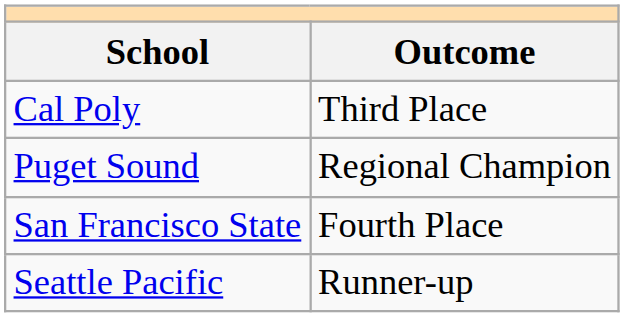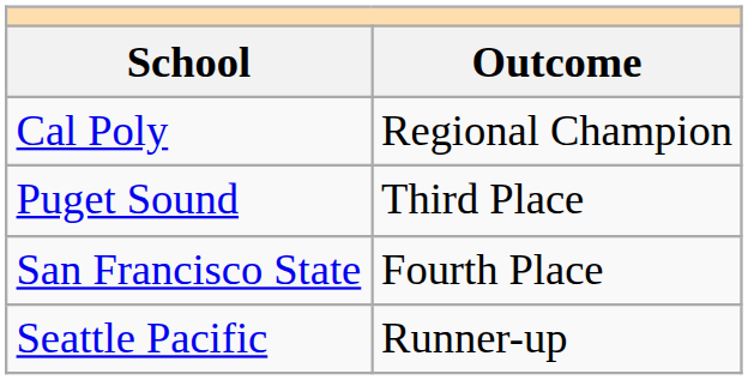Cal Poly | Outcome: Third Place -> Regional Champion
Puget Sound | Outcome: Regional Champion -> Third Place
